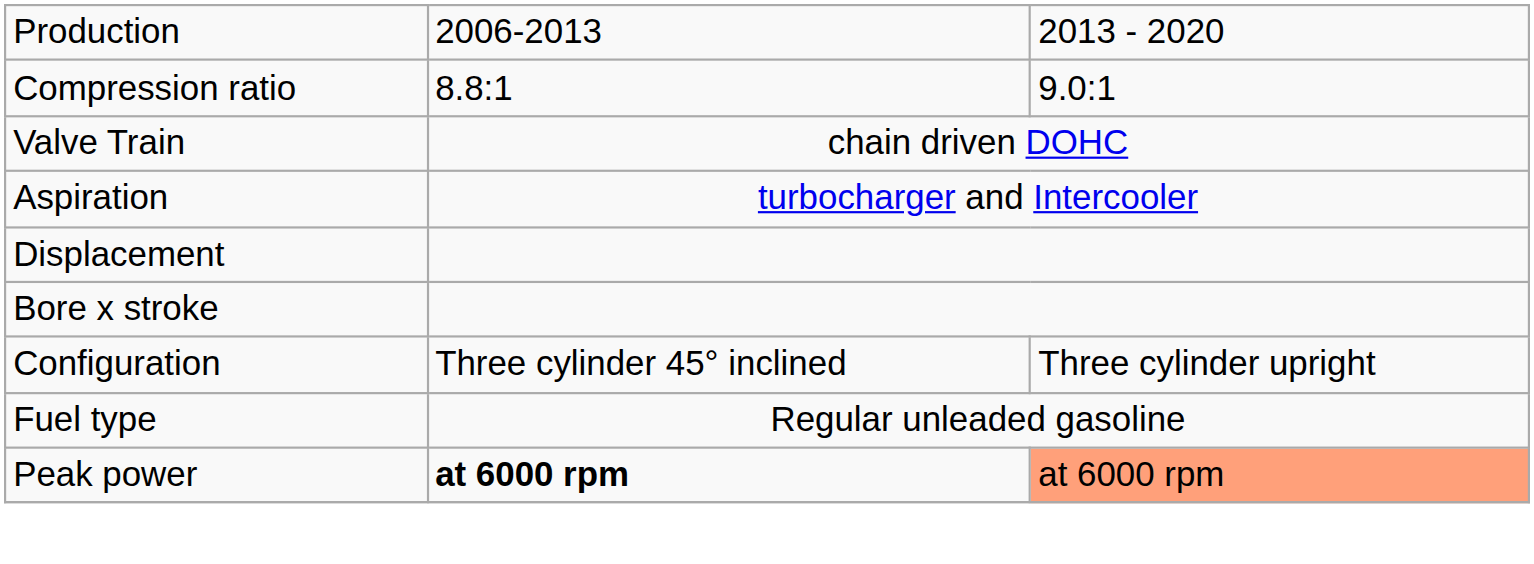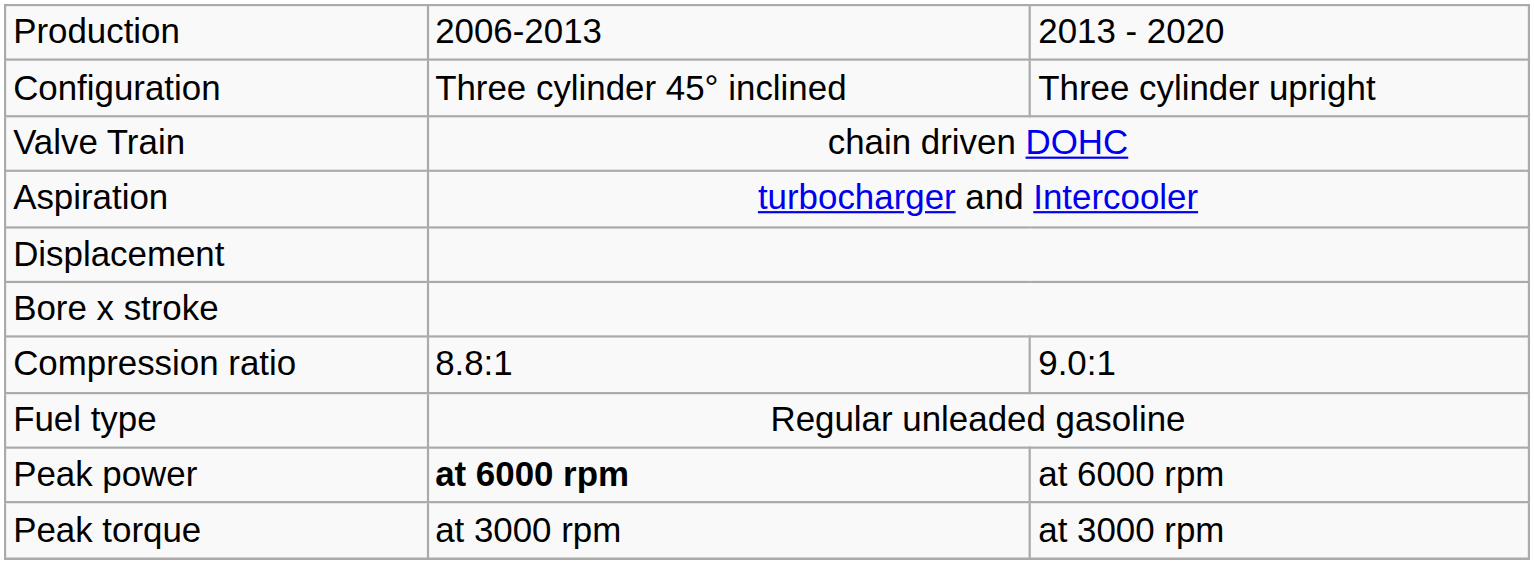rows swapped: Configuration <-> Compression ratio
Peak power | column 3: lightsalmon background -> no background
+ row: Peak torque | at 3000 rpm | at 3000 rpm
